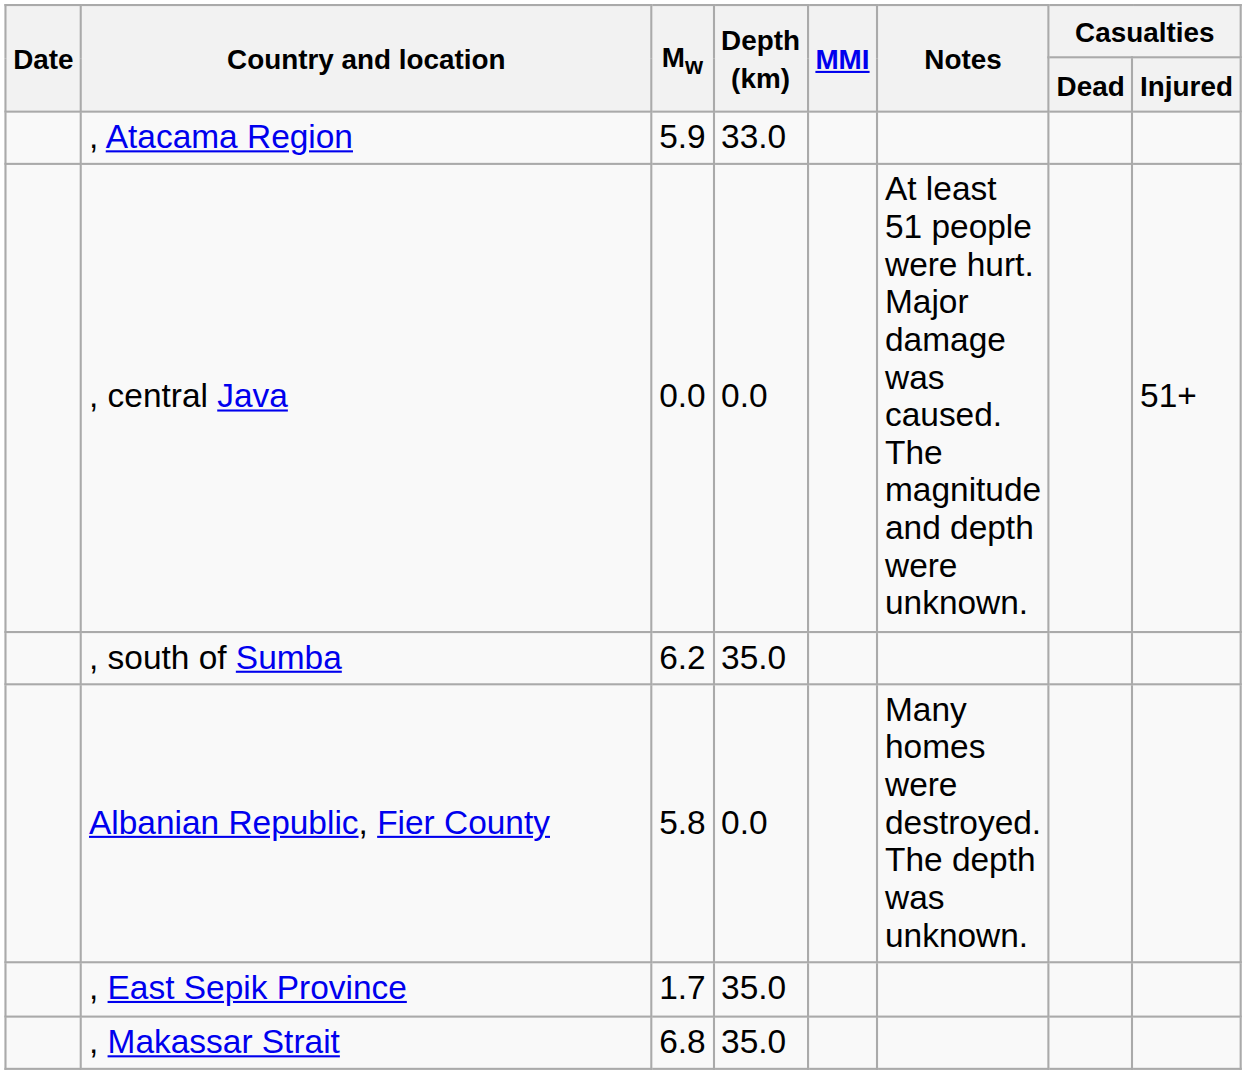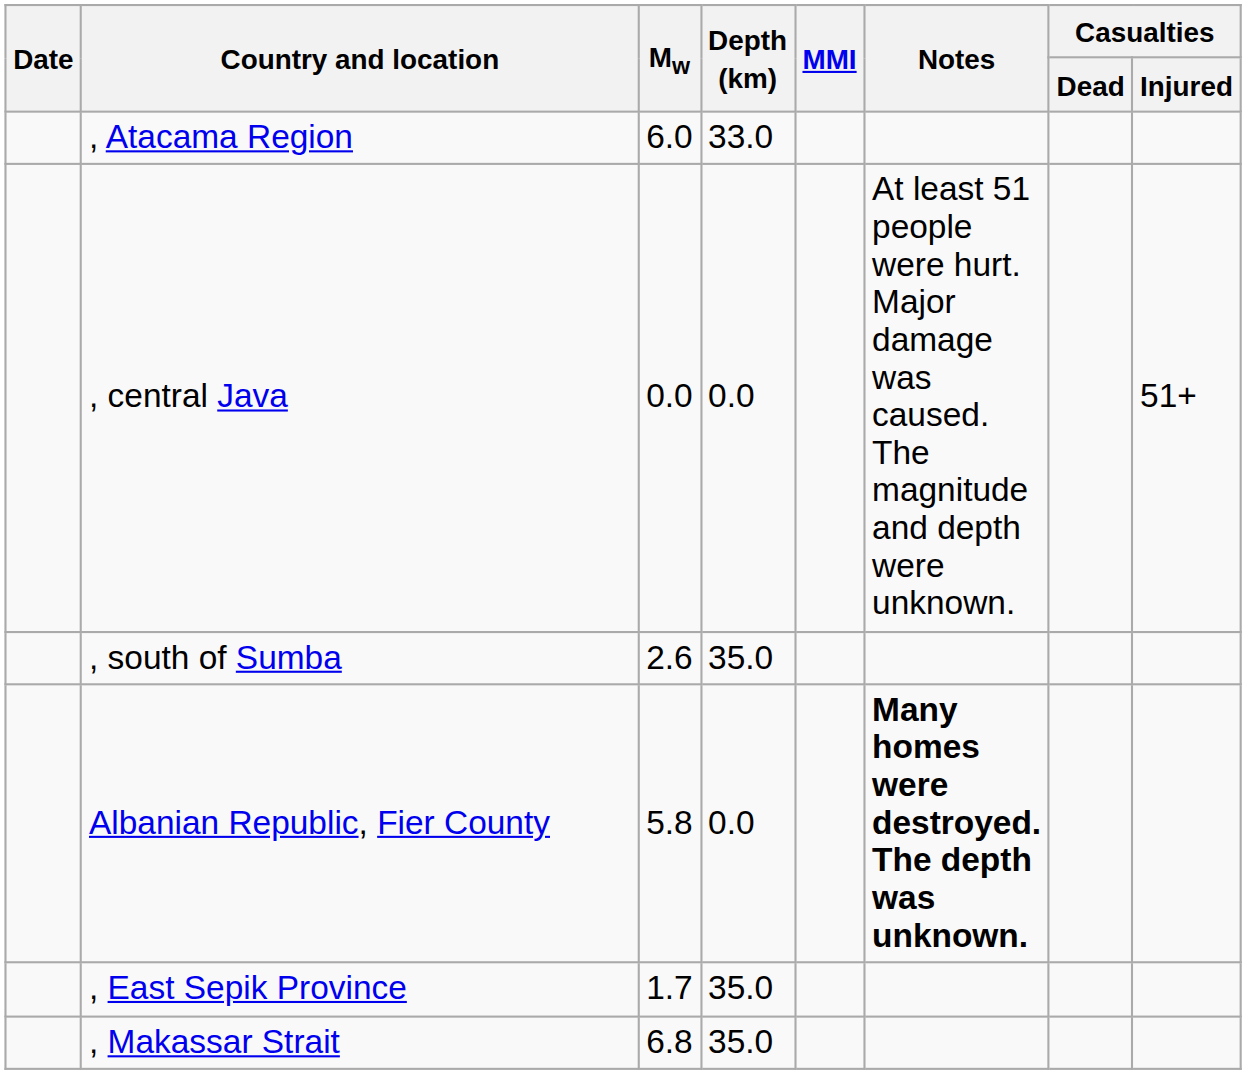, Atacama Region | Mw: 5.9 -> 6.0
, south of Sumba | Mw: 6.2 -> 2.6
Albanian Republic, Fier County | Notes: normal -> bold
